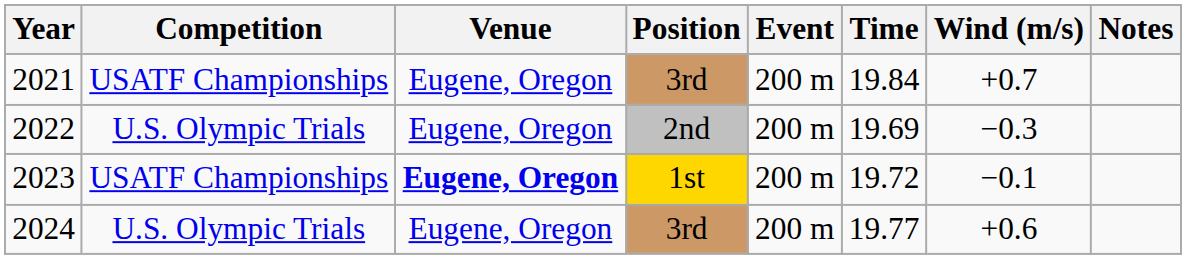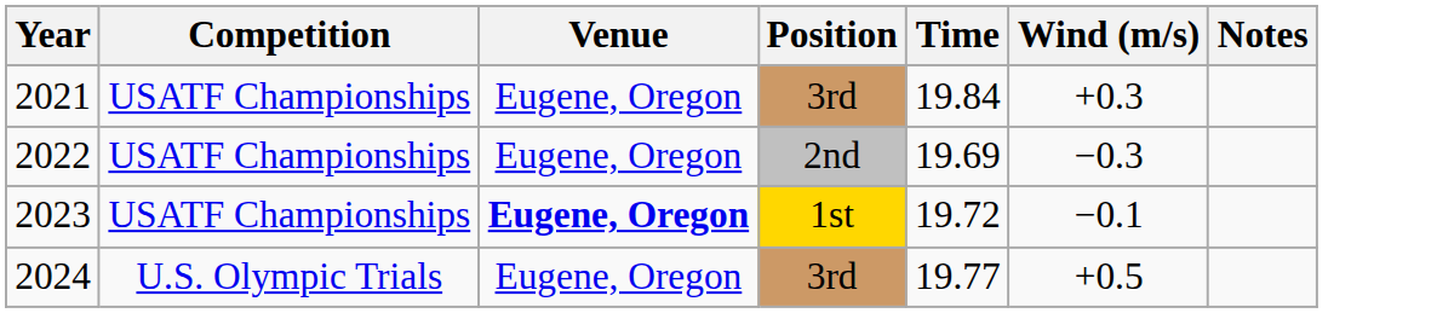- column: Event | 200 m | 200 m | 200 m | 200 m
2021 | Wind (m/s): +0.7 -> +0.3
2022 | Competition: U.S. Olympic Trials -> USATF Championships
2024 | Wind (m/s): +0.6 -> +0.5
